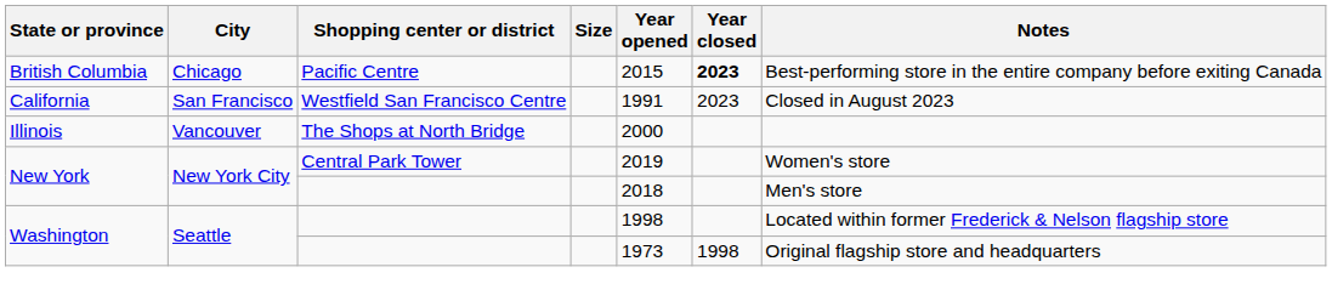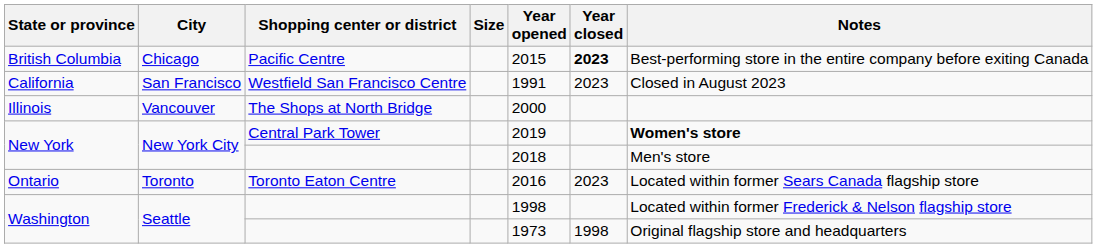New York / Central Park Tower | Notes: normal -> bold
+ row: Ontario | Toronto | Toronto Eaton Centre | 2016 | 2023 | Located within former Sears Canada flagship store
